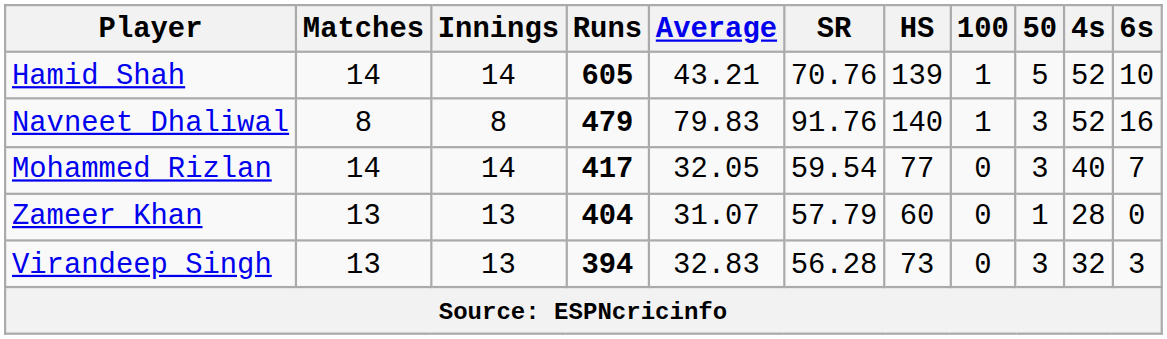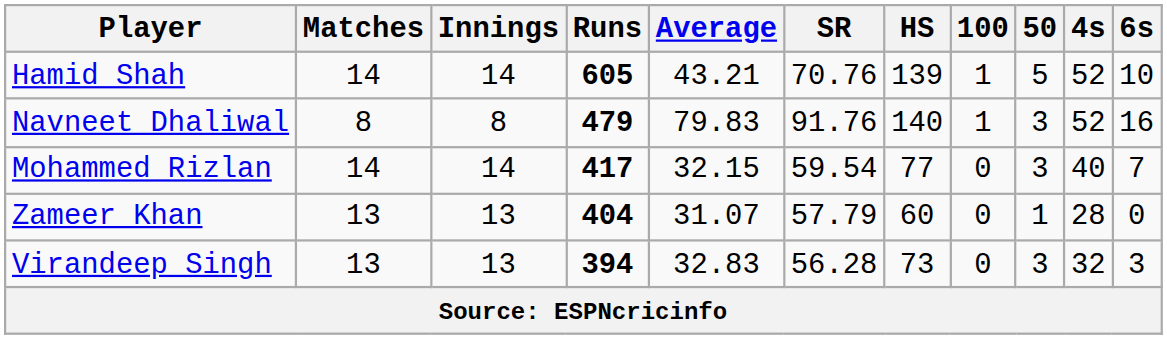Mohammed Rizlan | Average: 32.05 -> 32.15
